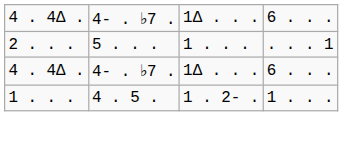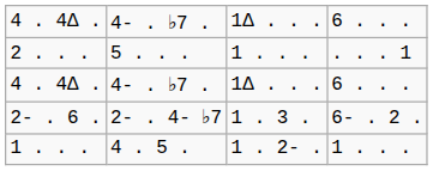+ row: 2- . 6 . | 2- . 4- ♭7 | 1 . 3 . | 6- . 2 .
